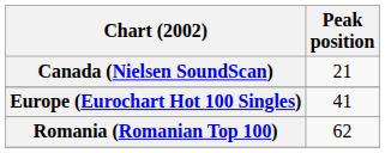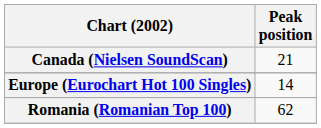Europe (Eurochart Hot 100 Singles) | Peak position: 41 -> 14
